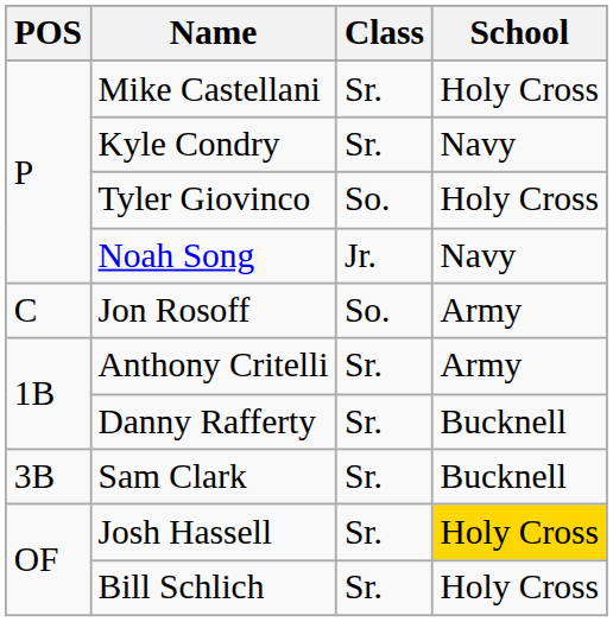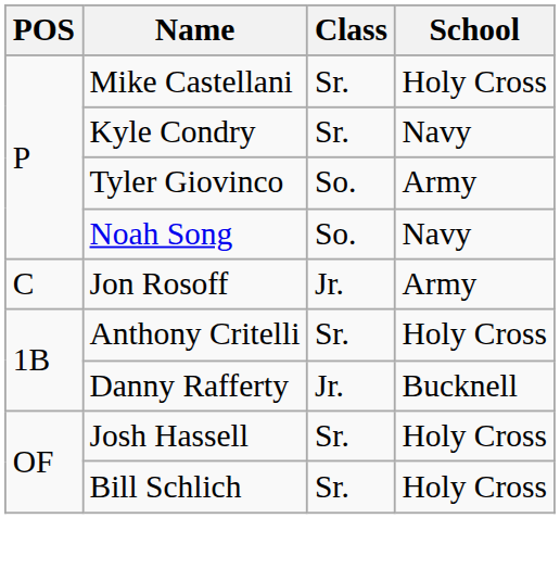Tyler Giovinco | School: Holy Cross -> Army
Noah Song | Class: Jr. -> So.
Jon Rosoff | Class: So. -> Jr.
Anthony Critelli | School: Army -> Holy Cross
Danny Rafferty | Class: Sr. -> Jr.
- row: 3B | Sam Clark | Sr. | Bucknell
Josh Hassell | School: gold background -> no background
